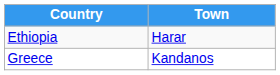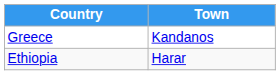rows swapped: Greece <-> Ethiopia
